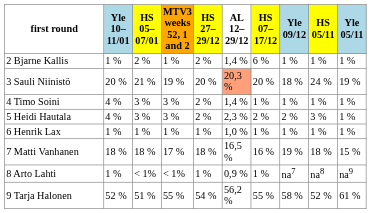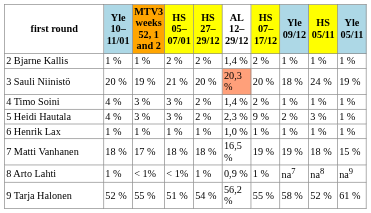columns swapped: MTV3 weeks 52, 1 and 2 <-> HS 05–07/01
2 Bjarne Kallis | HS 07–17/12: 6 % -> 2 %
4 Timo Soini | HS 07–17/12: 1 % -> 2 %
5 Heidi Hautala | HS 07–17/12: 2 % -> 9 %
7 Matti Vanhanen | HS 07–17/12: 16 % -> 19 %
